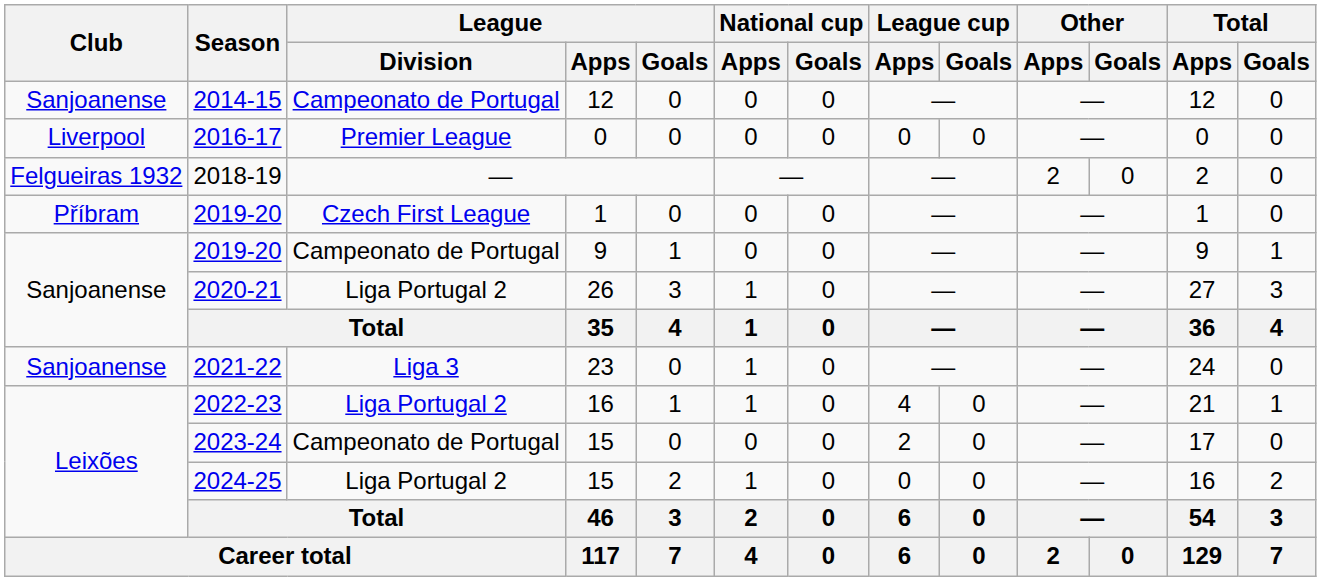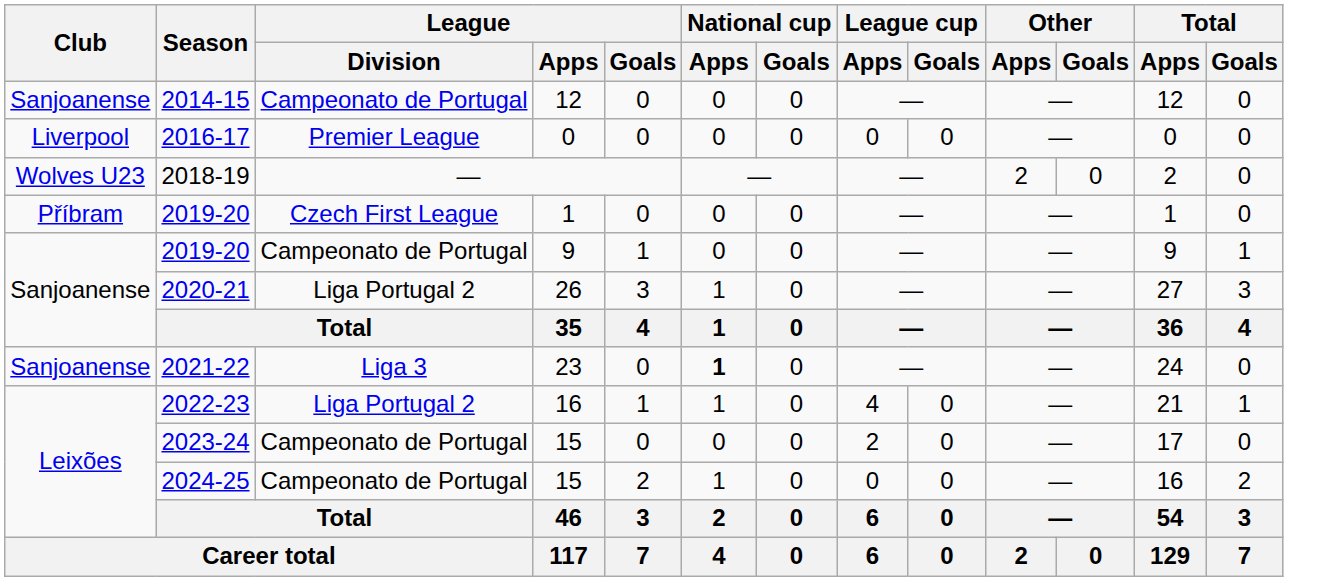2018-19 | Club: Felgueiras 1932 -> Wolves U23
2021-22 | National cup / Apps: normal -> bold
2024-25 | League / Division: Liga Portugal 2 -> Campeonato de Portugal
